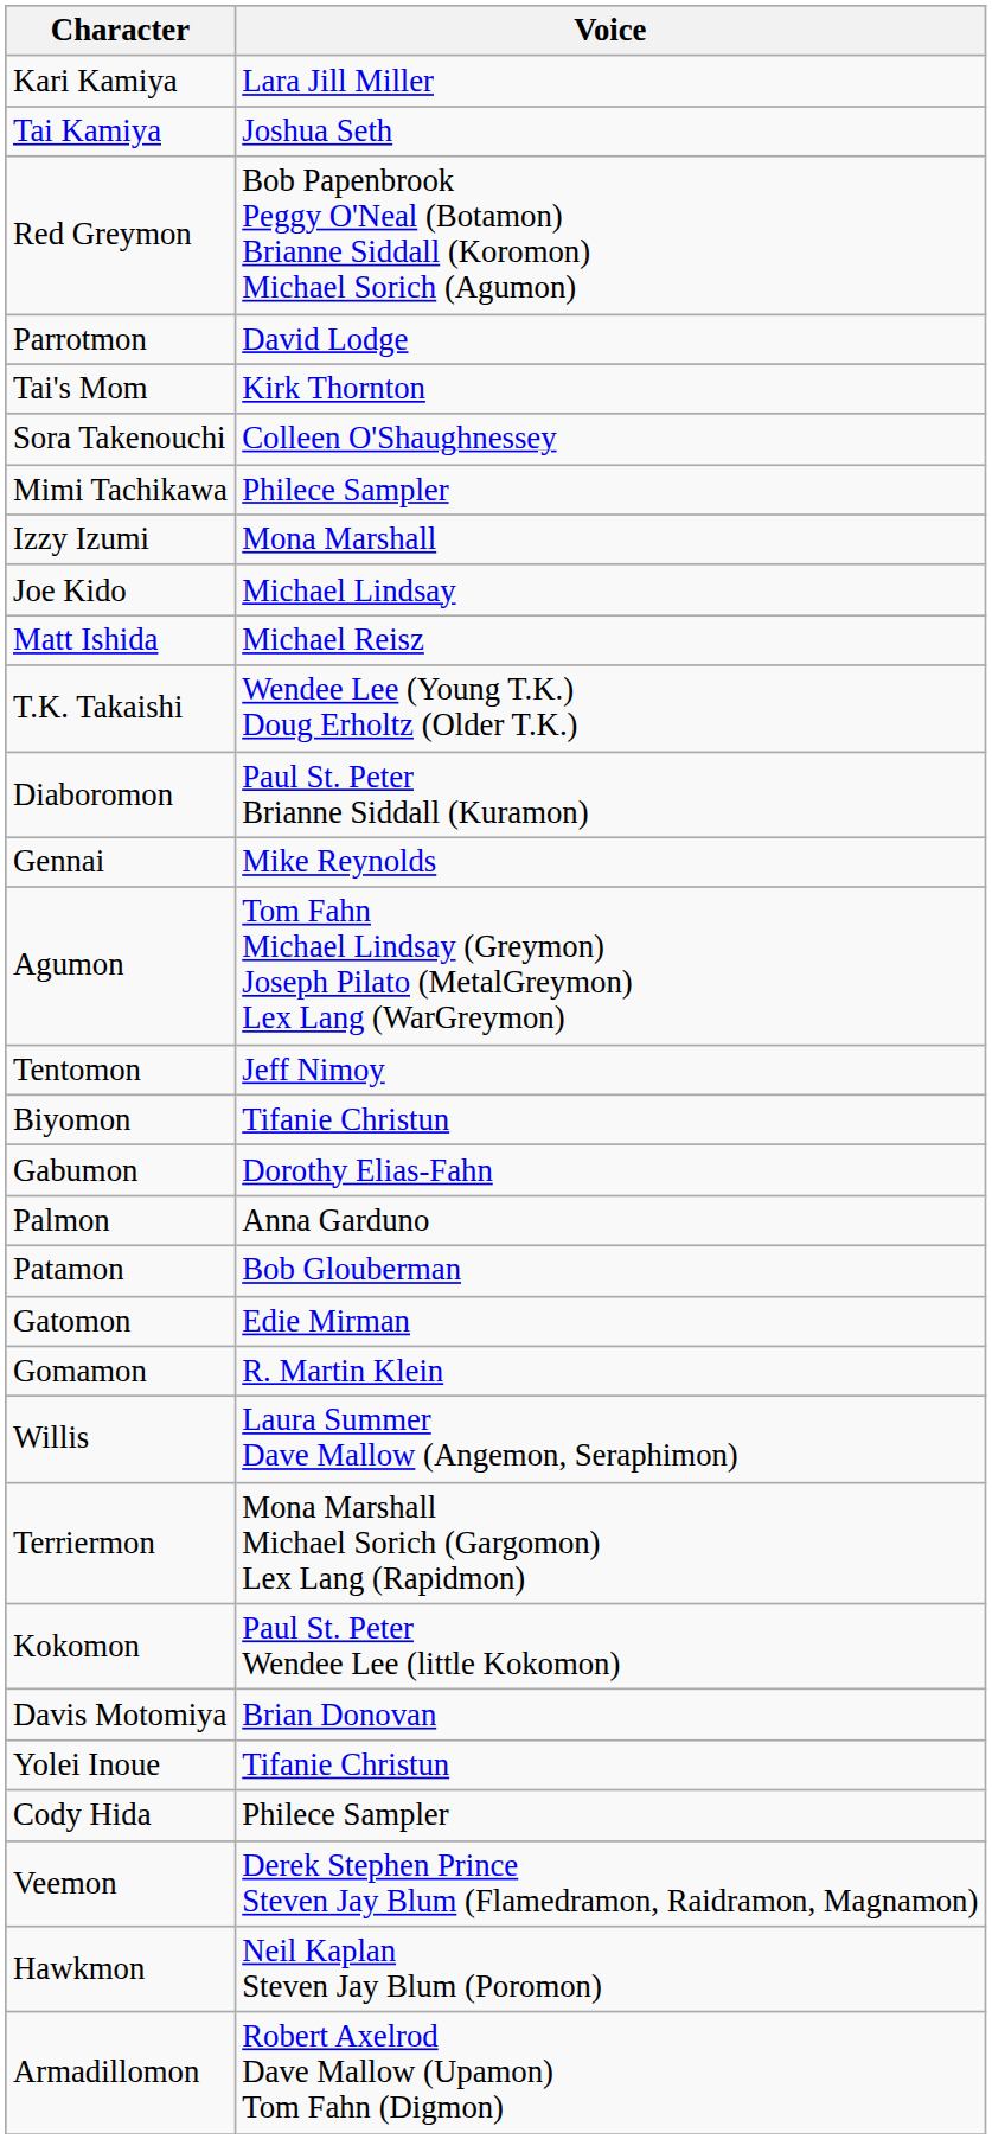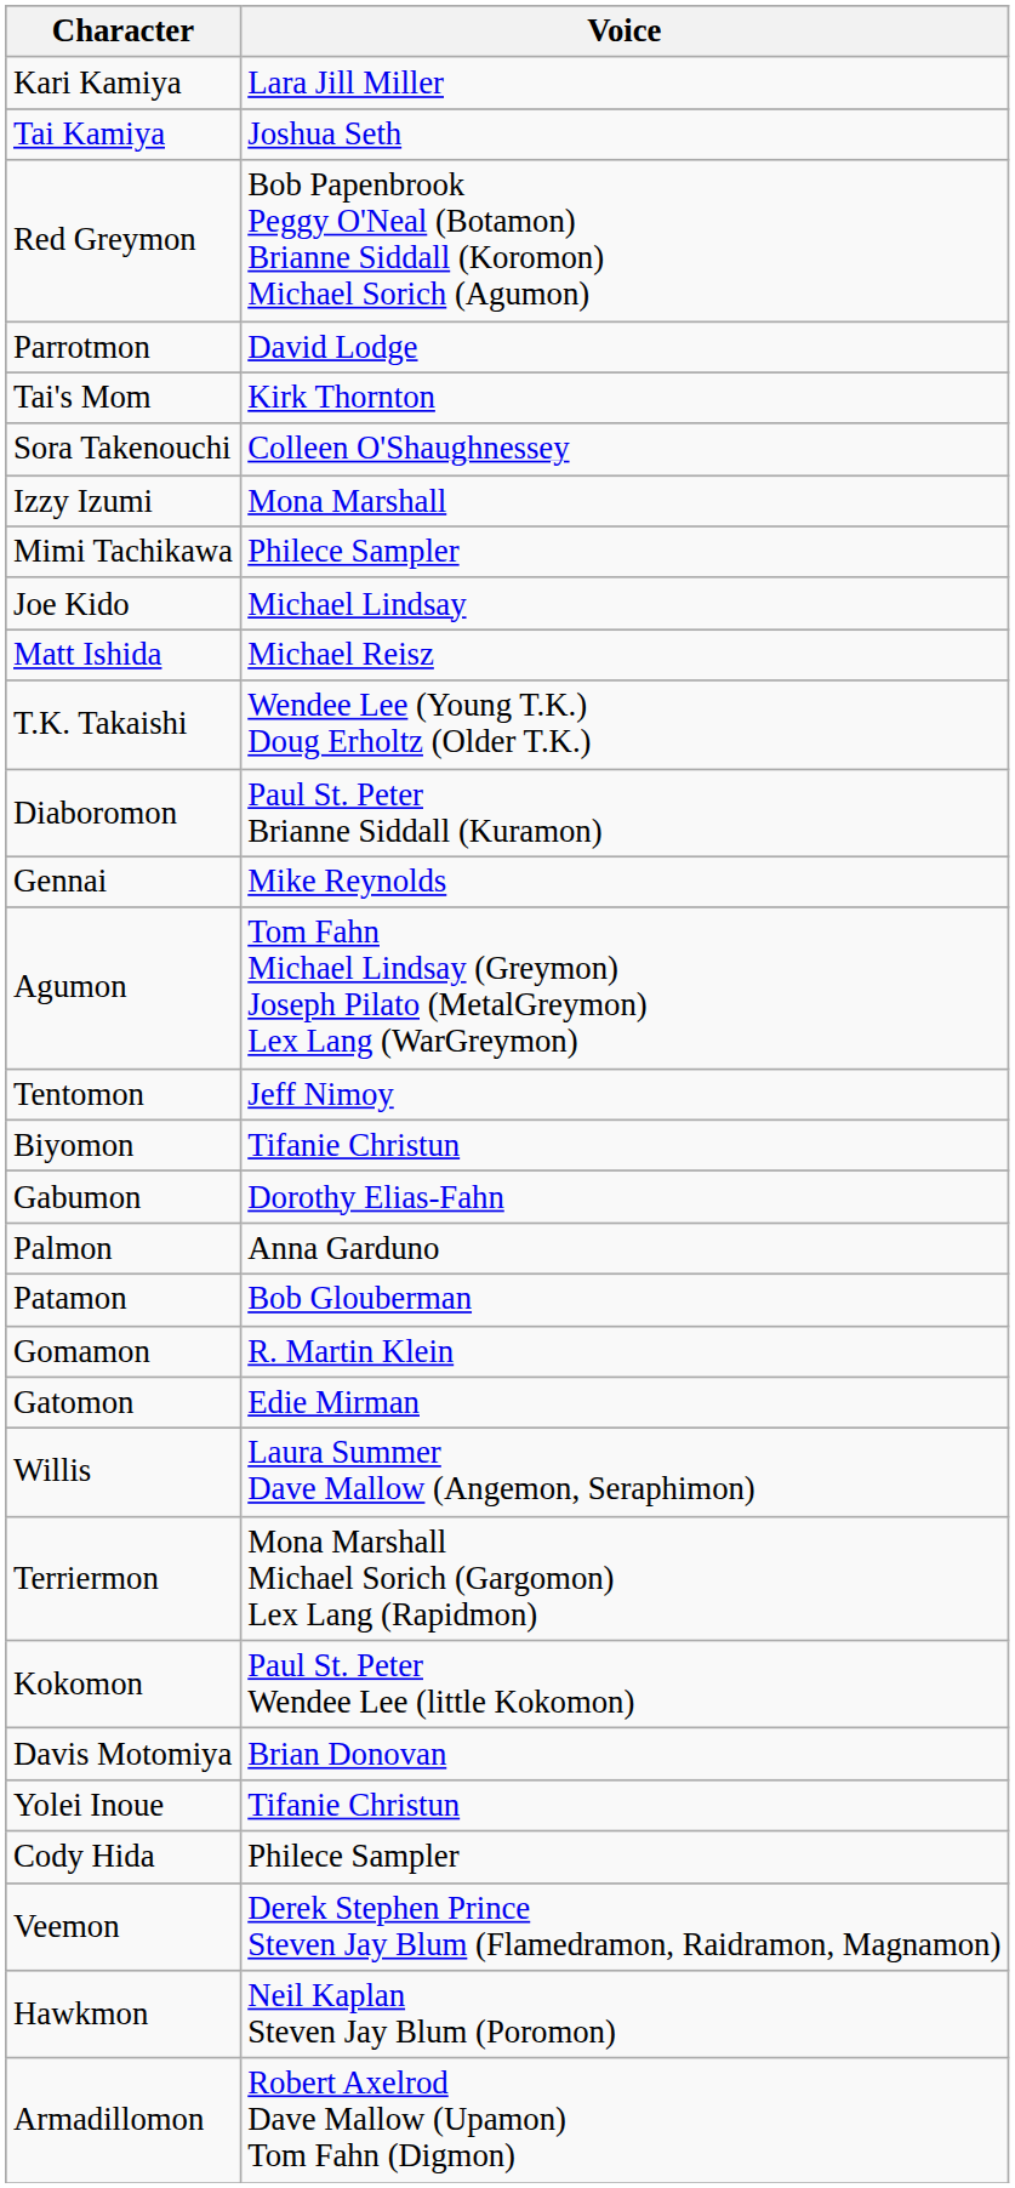rows swapped: Mimi Tachikawa <-> Izzy Izumi
rows swapped: Gomamon <-> Gatomon
